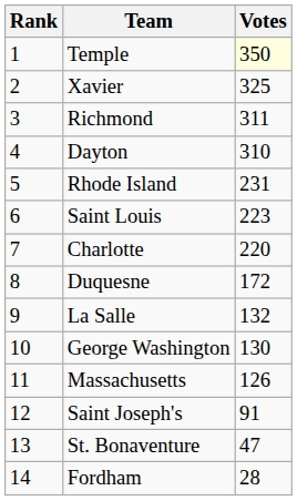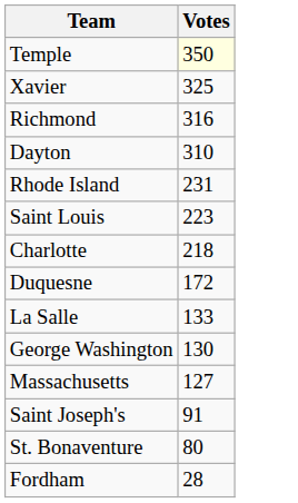- column: Rank | 1 | 2 | 3 | 4 | 5 | 6 | 7 | 8 | 9 | 10 | 11 | 12 | 13 | 14
Richmond | Votes: 311 -> 316
Charlotte | Votes: 220 -> 218
La Salle | Votes: 132 -> 133
Massachusetts | Votes: 126 -> 127
St. Bonaventure | Votes: 47 -> 80
